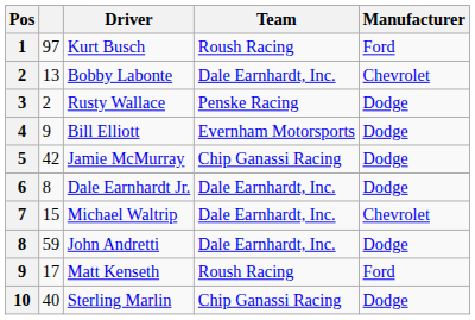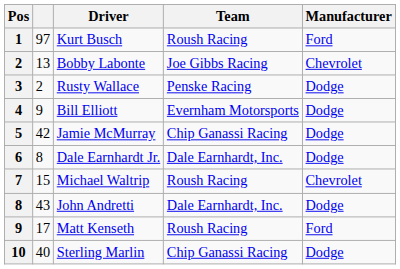Bobby Labonte | Team: Dale Earnhardt, Inc. -> Joe Gibbs Racing
Michael Waltrip | Team: Dale Earnhardt, Inc. -> Roush Racing
John Andretti | column 2: 59 -> 43
